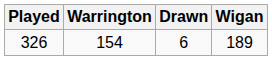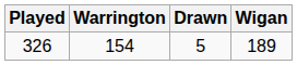326 | Drawn: 6 -> 5
